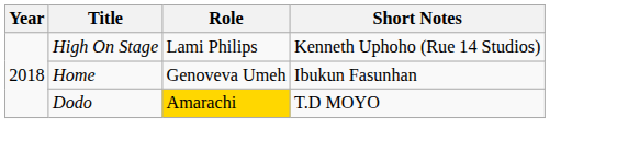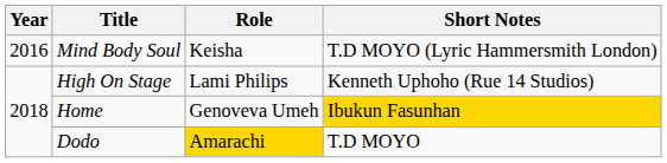+ row: 2016 | Mind Body Soul | Keisha | T.D MOYO (Lyric Hammersmith London)
Home | Short Notes: no background -> gold background
